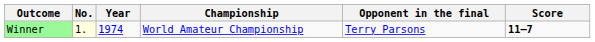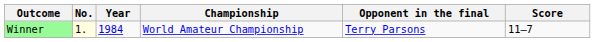Winner | Year: 1974 -> 1984
Winner | Score: bold -> normal
